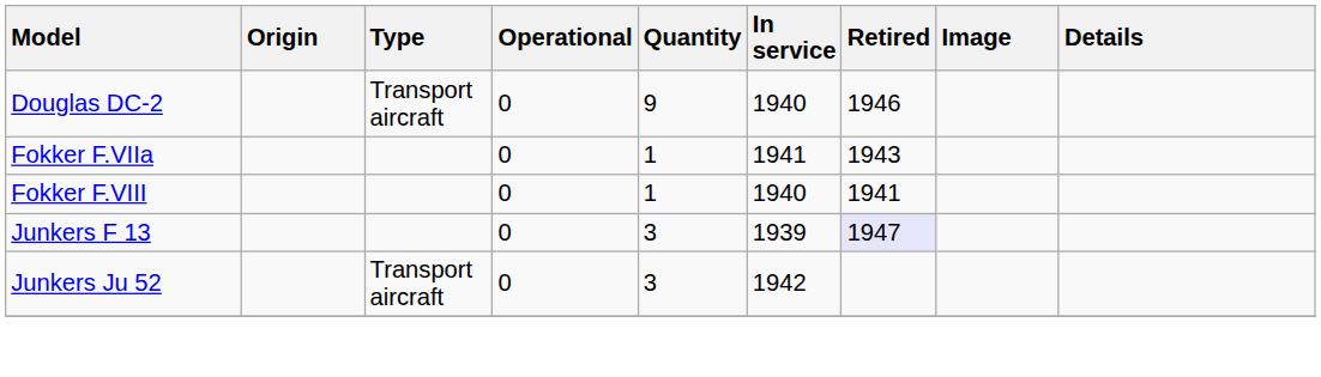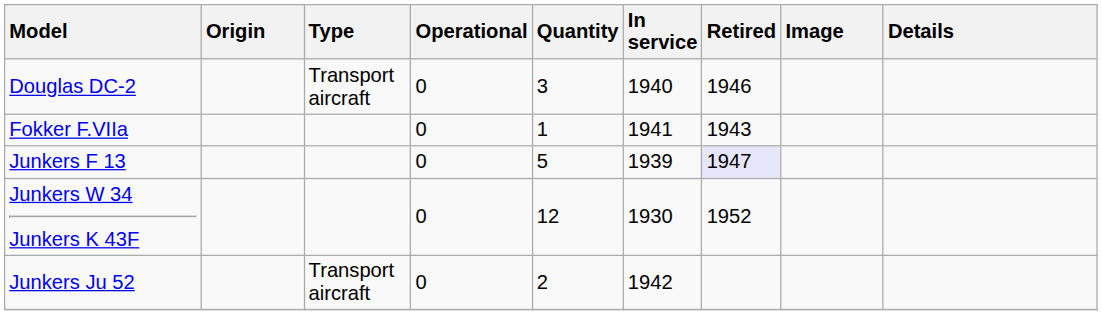Douglas DC-2 | Quantity: 9 -> 3
- row: Fokker F.VIII | 0 | 1 | 1940 | 1941
Junkers F 13 | Quantity: 3 -> 5
+ row: Junkers W 34 Junkers K 43F | 0 | 12 | 1930 | 1952
Junkers Ju 52 | Quantity: 3 -> 2
